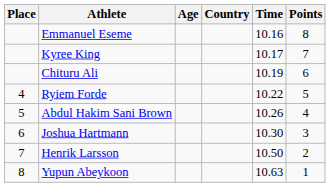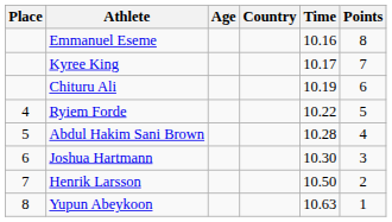Abdul Hakim Sani Brown | Time: 10.26 -> 10.28
